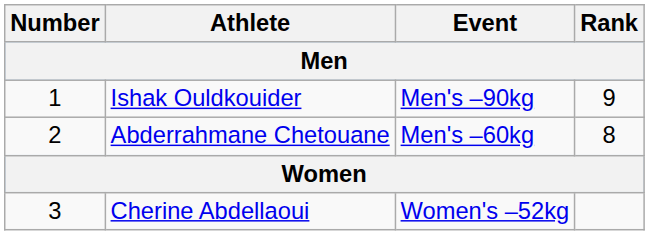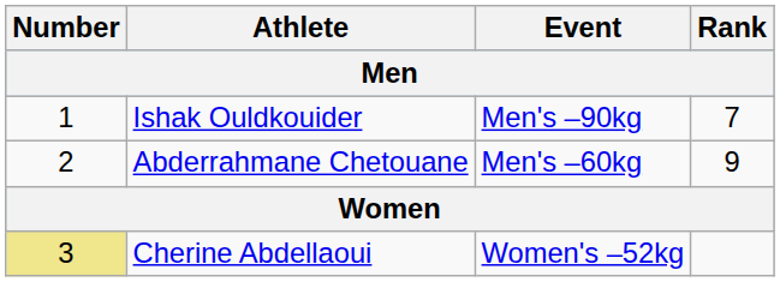Ishak Ouldkouider | Rank: 9 -> 7
Abderrahmane Chetouane | Rank: 8 -> 9
Cherine Abdellaoui | Number: no background -> khaki background
